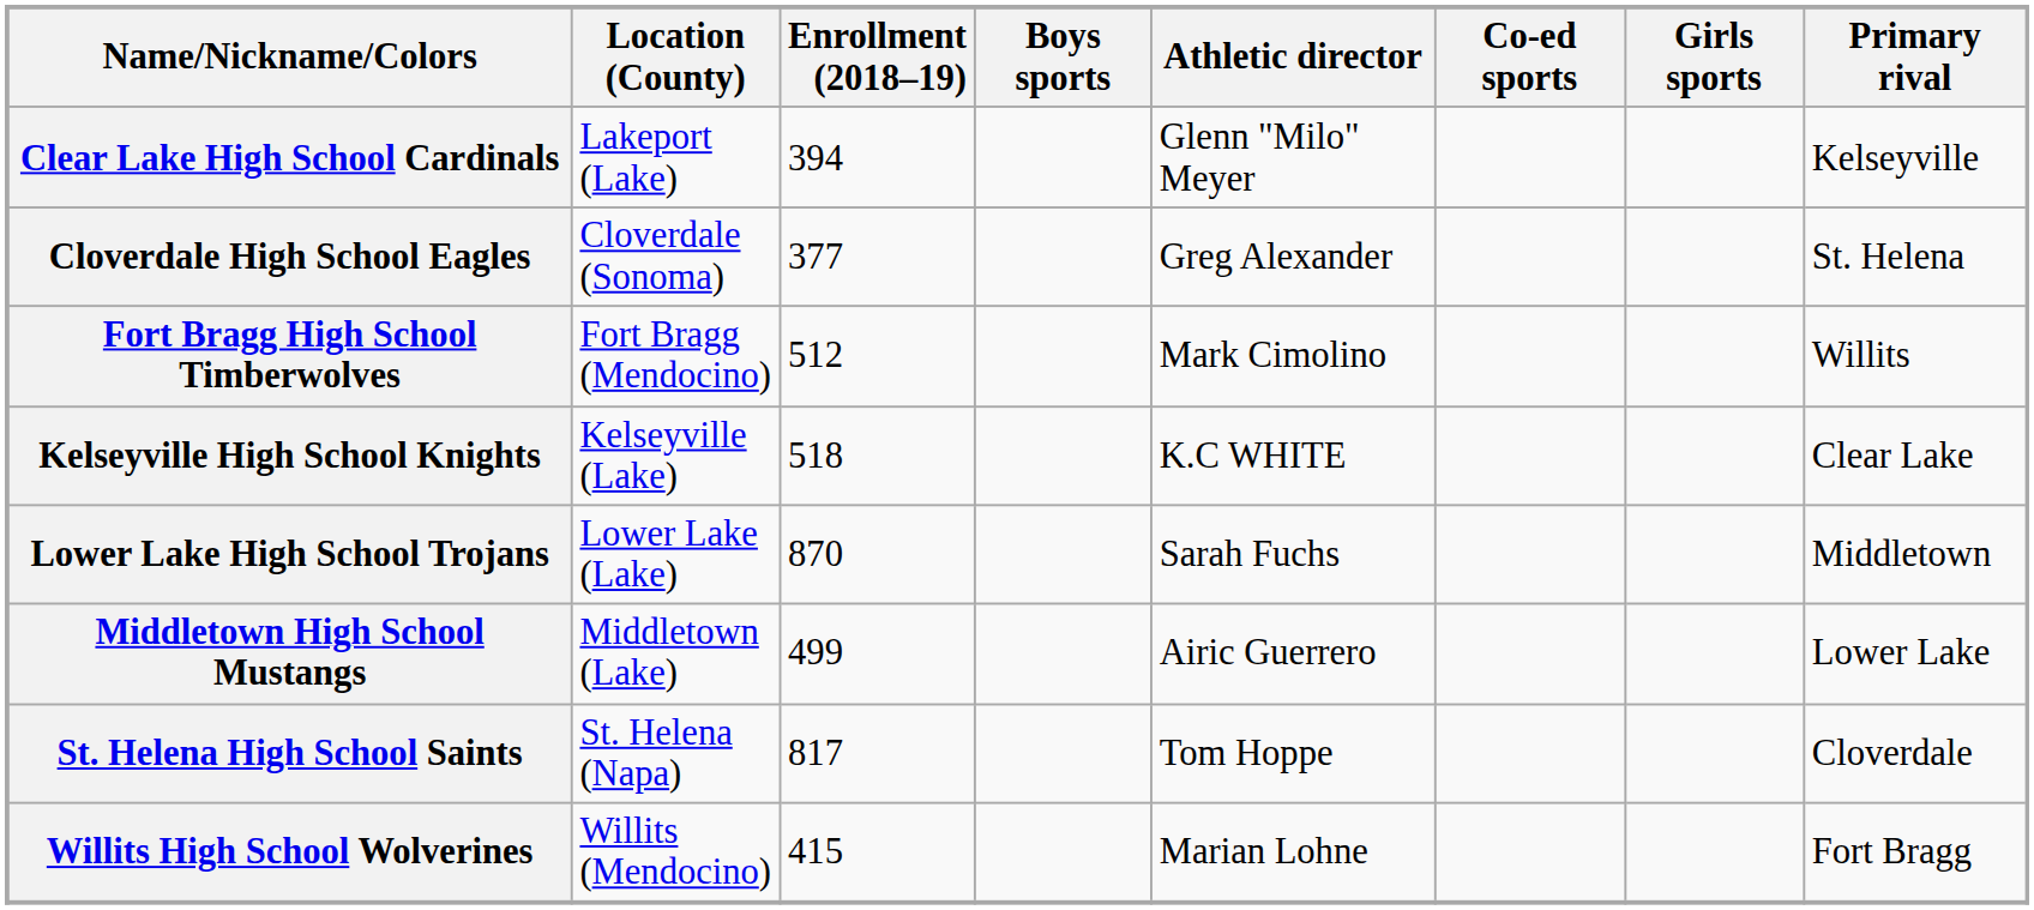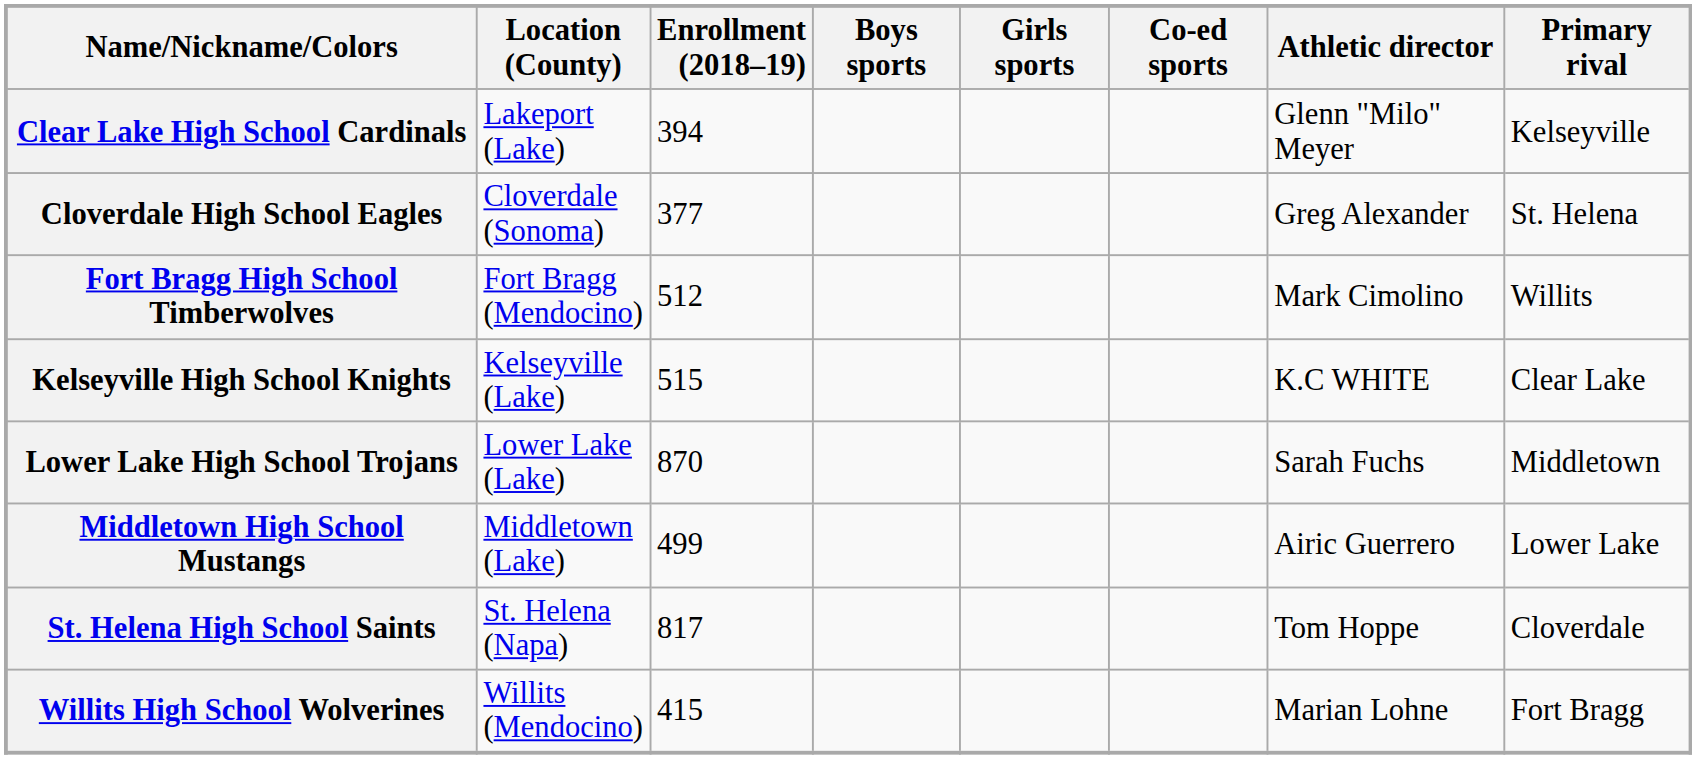columns swapped: Girls sports <-> Athletic director
Kelseyville High School Knights | Enrollment (2018–19): 518 -> 515
